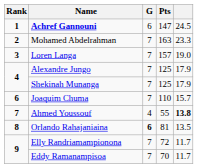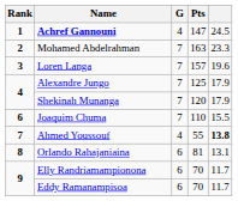Achref Gannouni | G: 6 -> 4
Loren Langa | column 5: 19.0 -> 19.6
Shekinah Munanga | Pts: 125 -> 120
Joaquim Chuma | column 5: 15.7 -> 15.5
Orlando Rahajaniaina | G: bold -> normal
Orlando Rahajaniaina | column 5: 13.5 -> 13.1
Elly Randriamampionona | G: 7 -> 6
Elly Randriamampionona | Pts: 72 -> 70
Eddy Ramanampisoa | G: 7 -> 6
